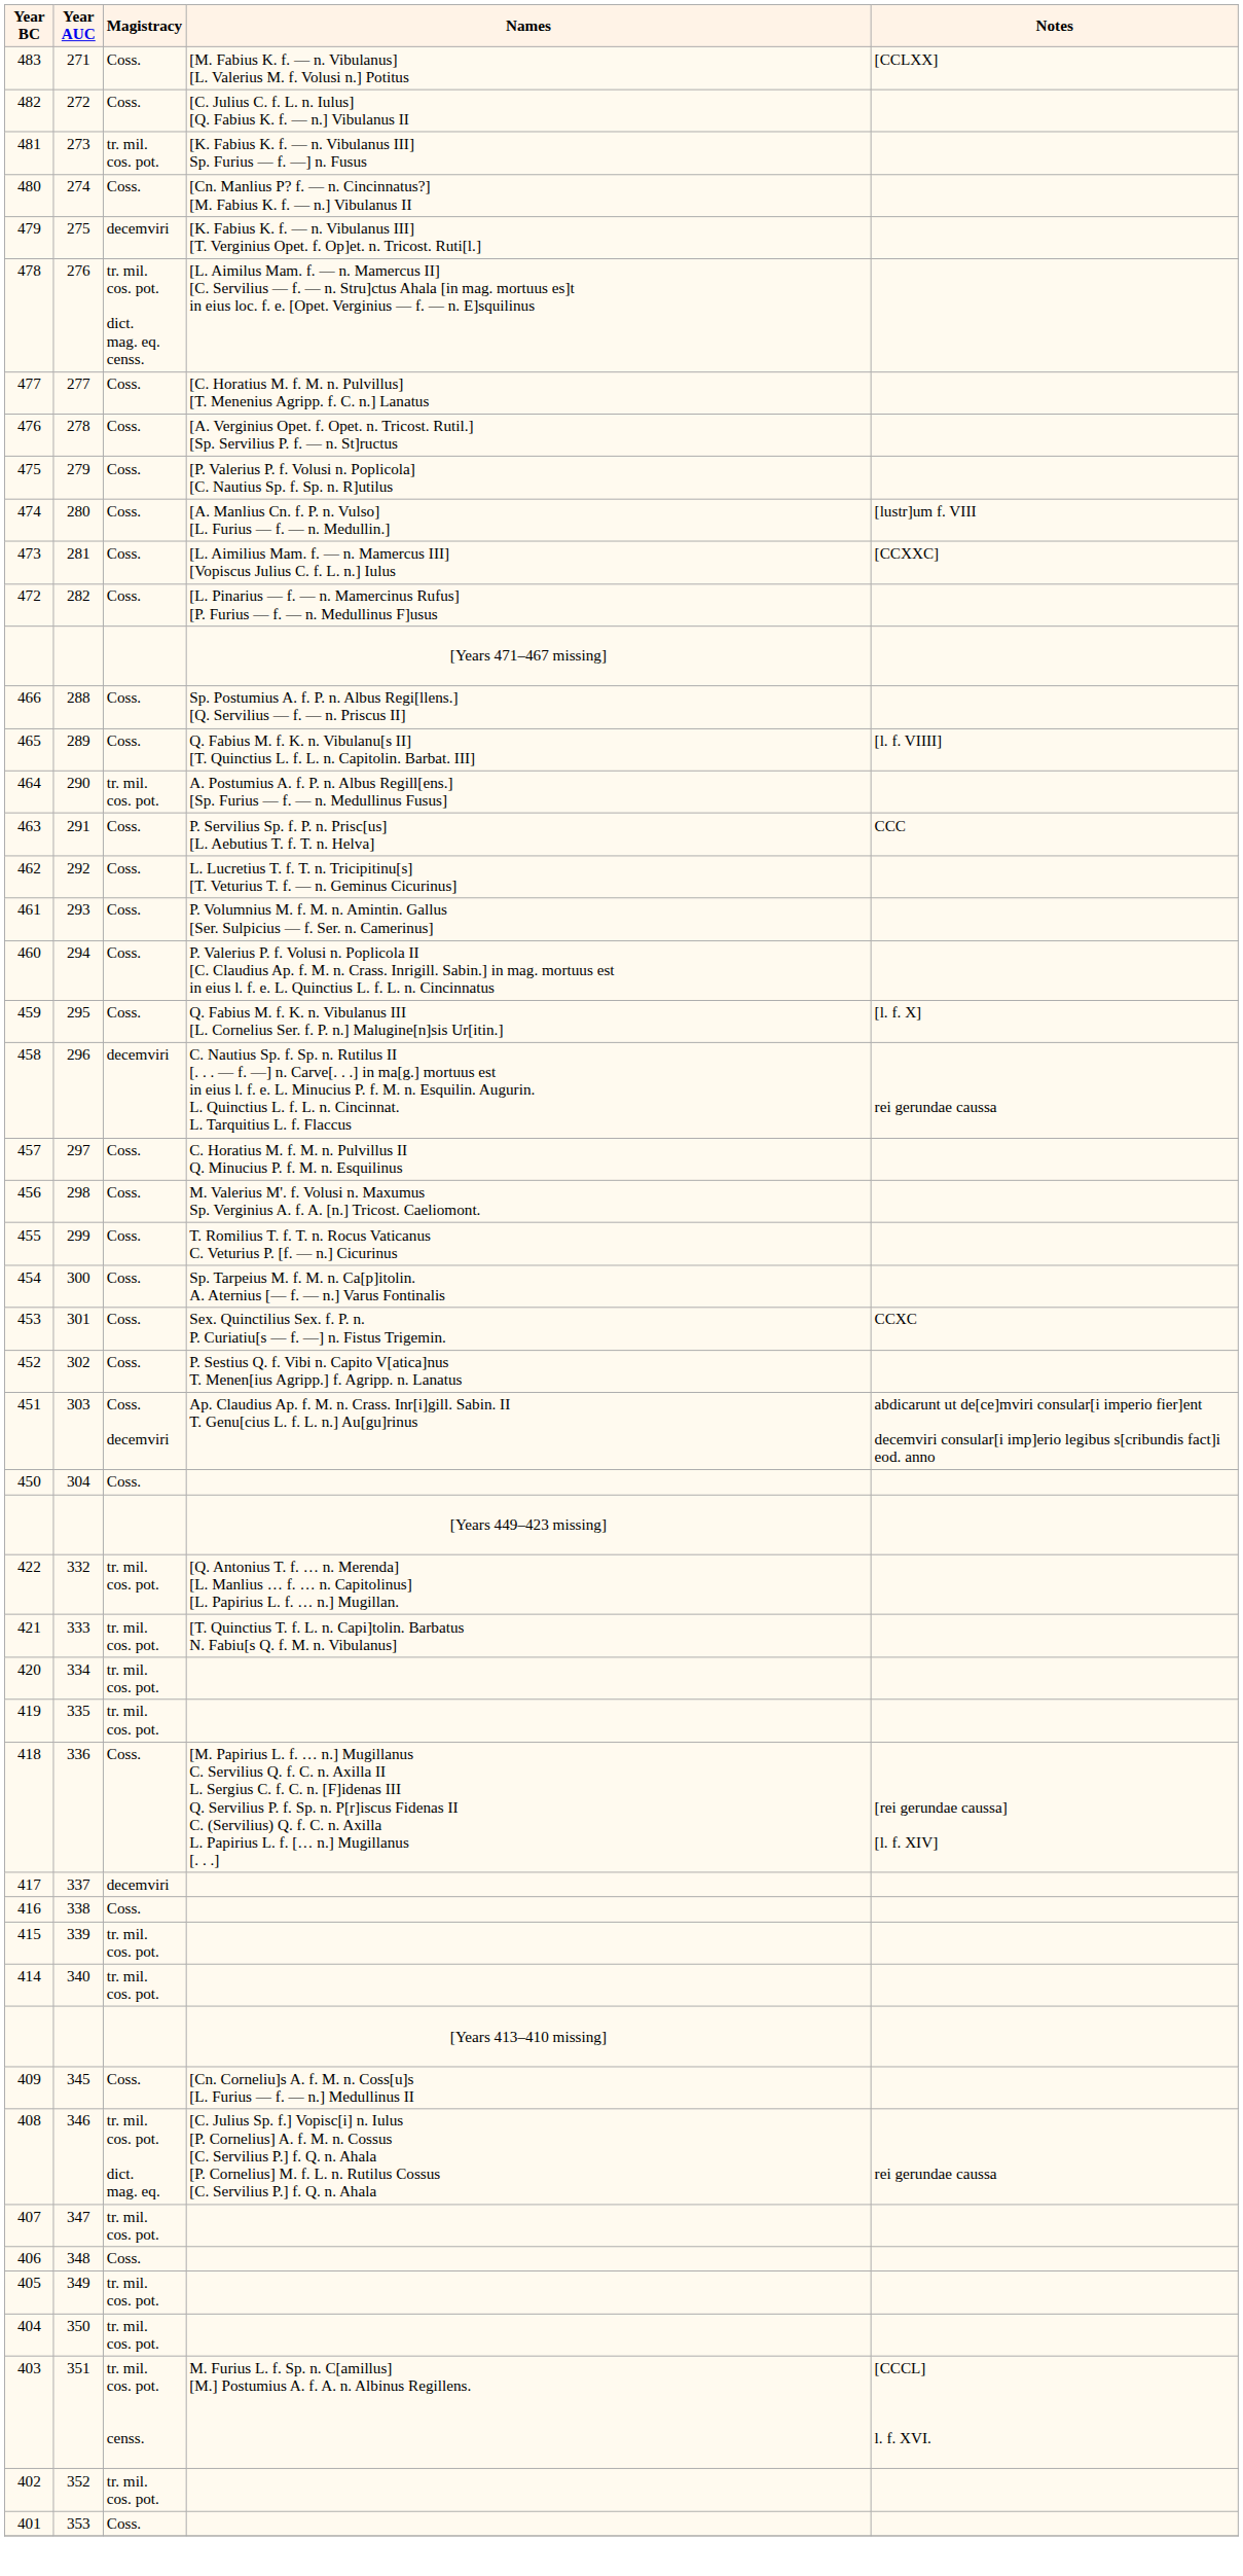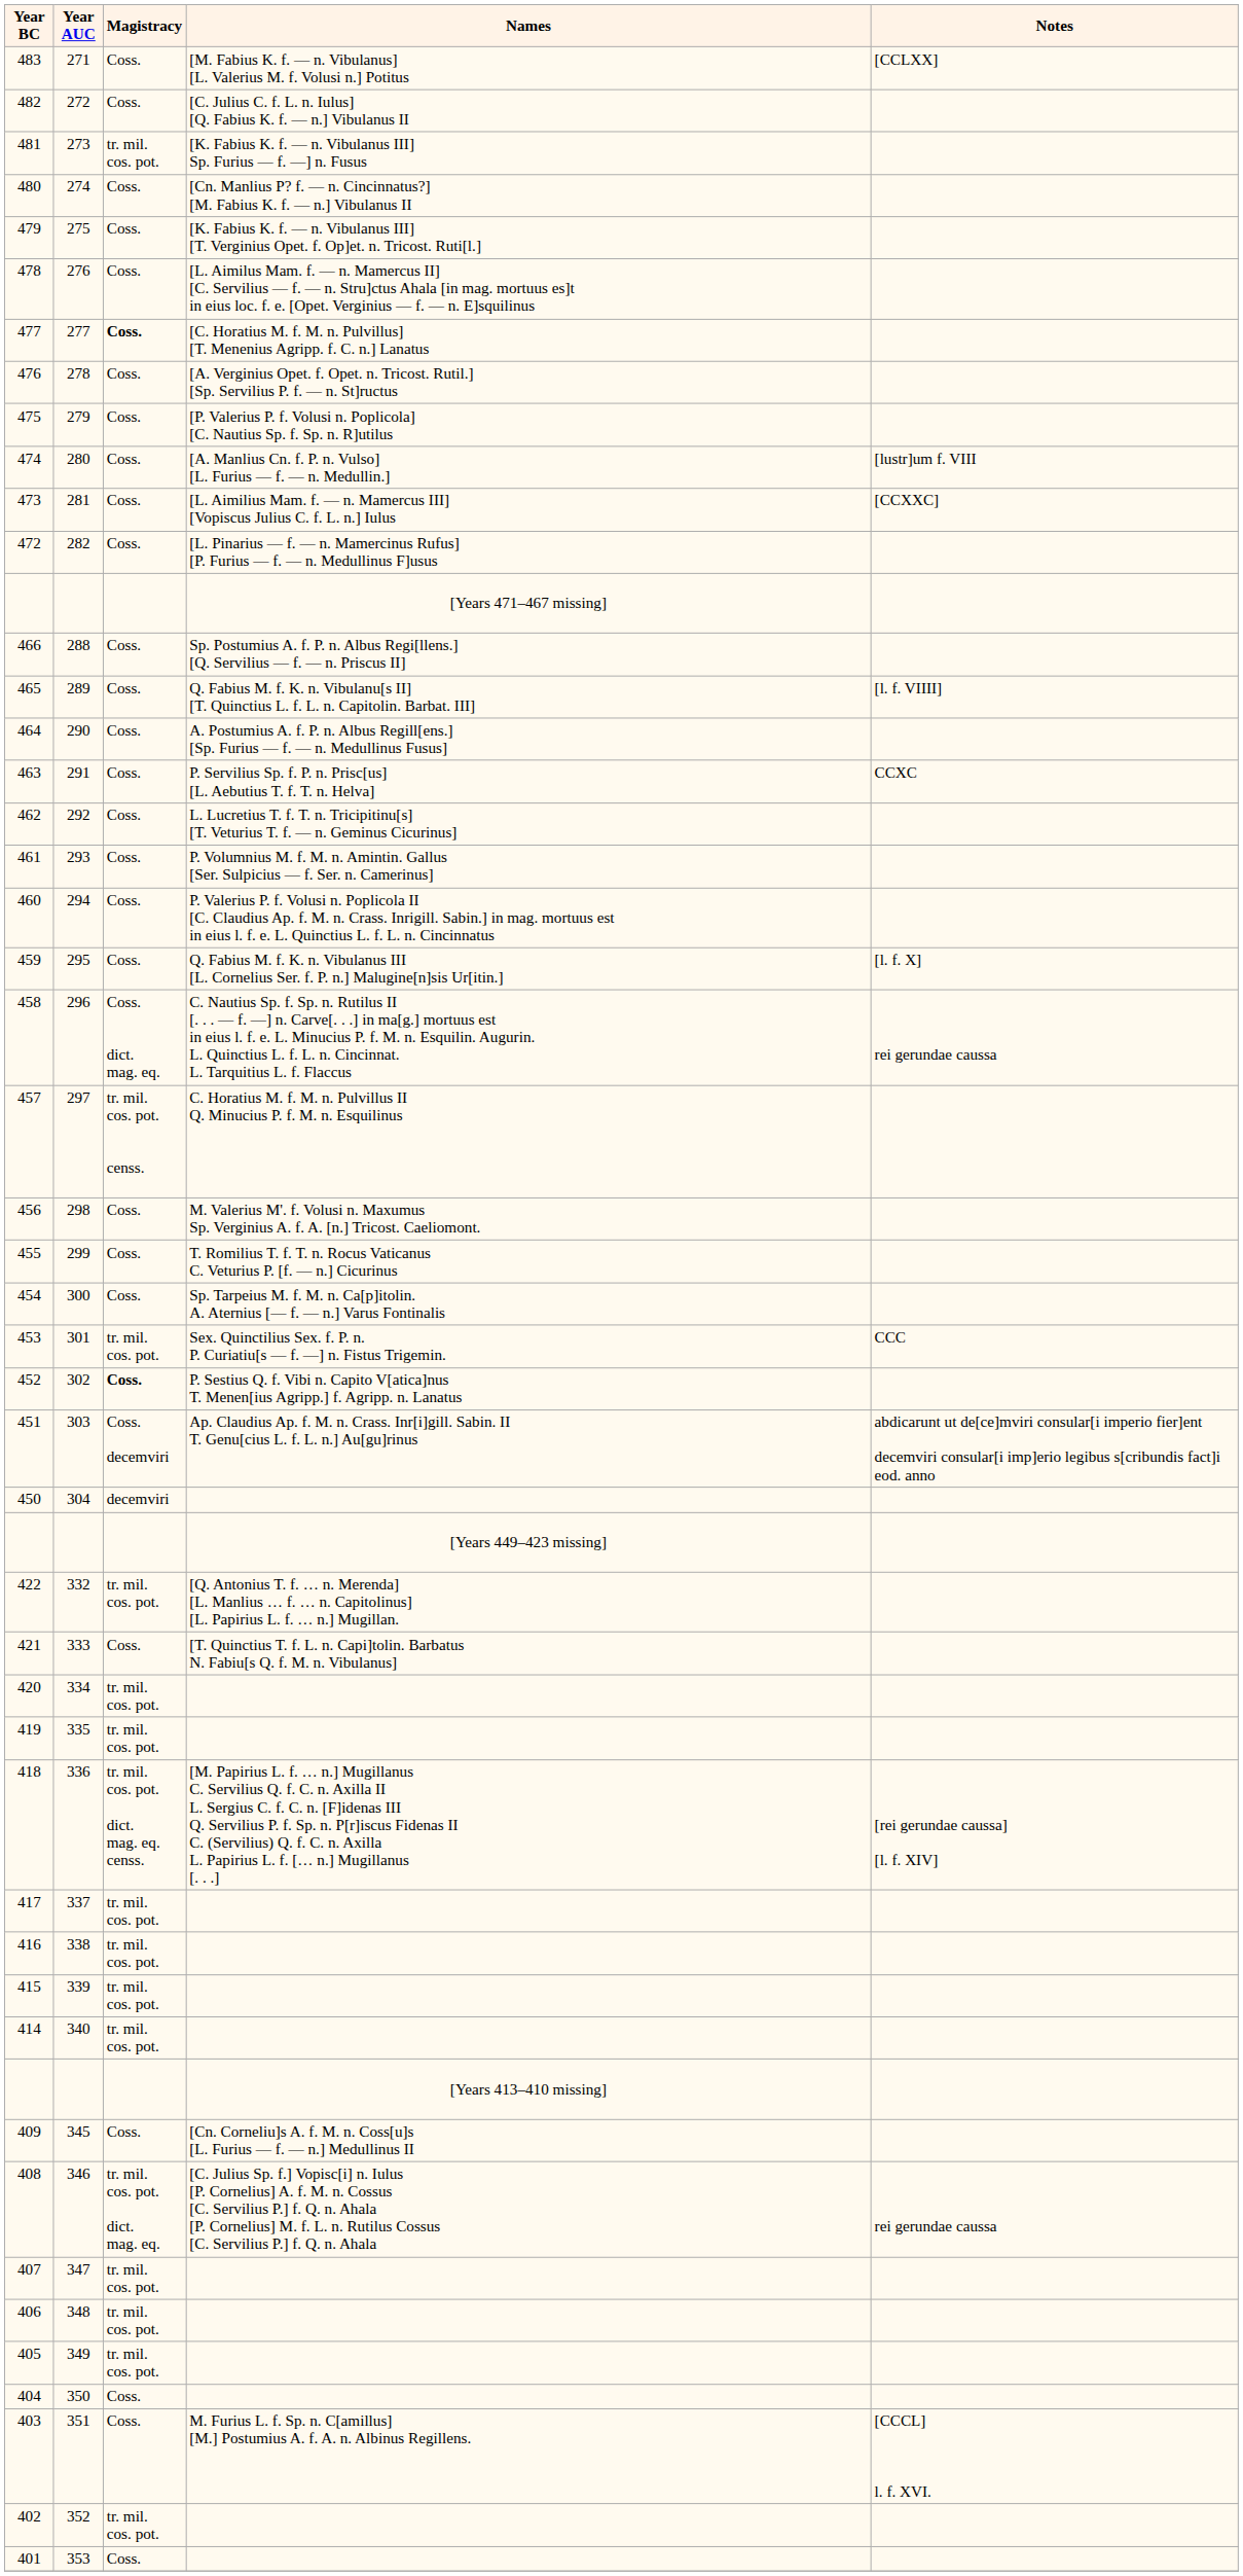479 | Magistracy: decemviri -> Coss.
478 | Magistracy: tr. mil. cos. pot. dict. mag. eq. censs. -> Coss.
477 | Magistracy: normal -> bold
464 | Magistracy: tr. mil. cos. pot. -> Coss.
463 | Notes: CCC -> CCXC
458 | Magistracy: decemviri -> Coss. dict. mag. eq.
457 | Magistracy: Coss. -> tr. mil. cos. pot. censs.
453 | Magistracy: Coss. -> tr. mil. cos. pot.
453 | Notes: CCXC -> CCC
452 | Magistracy: normal -> bold
450 | Magistracy: Coss. -> decemviri
421 | Magistracy: tr. mil. cos. pot. -> Coss.
418 | Magistracy: Coss. -> tr. mil. cos. pot. dict. mag. eq. censs.
417 | Magistracy: decemviri -> tr. mil. cos. pot.
416 | Magistracy: Coss. -> tr. mil. cos. pot.
406 | Magistracy: Coss. -> tr. mil. cos. pot.
404 | Magistracy: tr. mil. cos. pot. -> Coss.
403 | Magistracy: tr. mil. cos. pot. censs. -> Coss.
